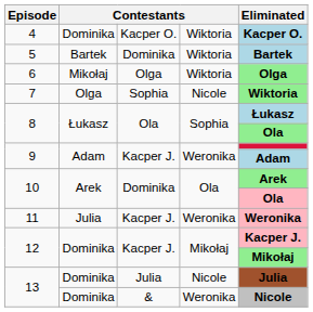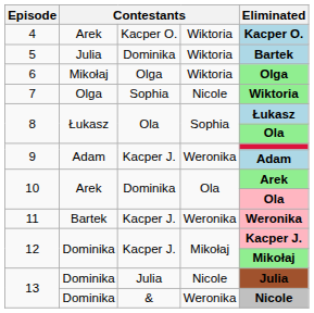4 | column 2: Dominika -> Arek
5 | column 2: Bartek -> Julia
11 | column 2: Julia -> Bartek
